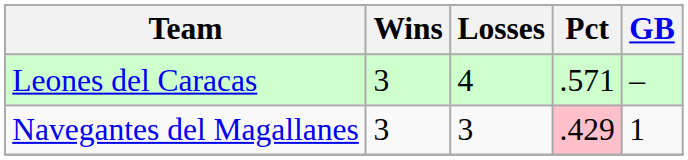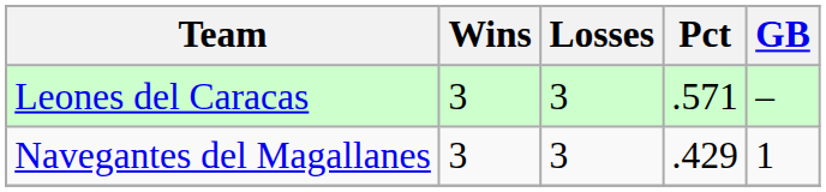Leones del Caracas | Losses: 4 -> 3
Navegantes del Magallanes | Pct: pink background -> no background
